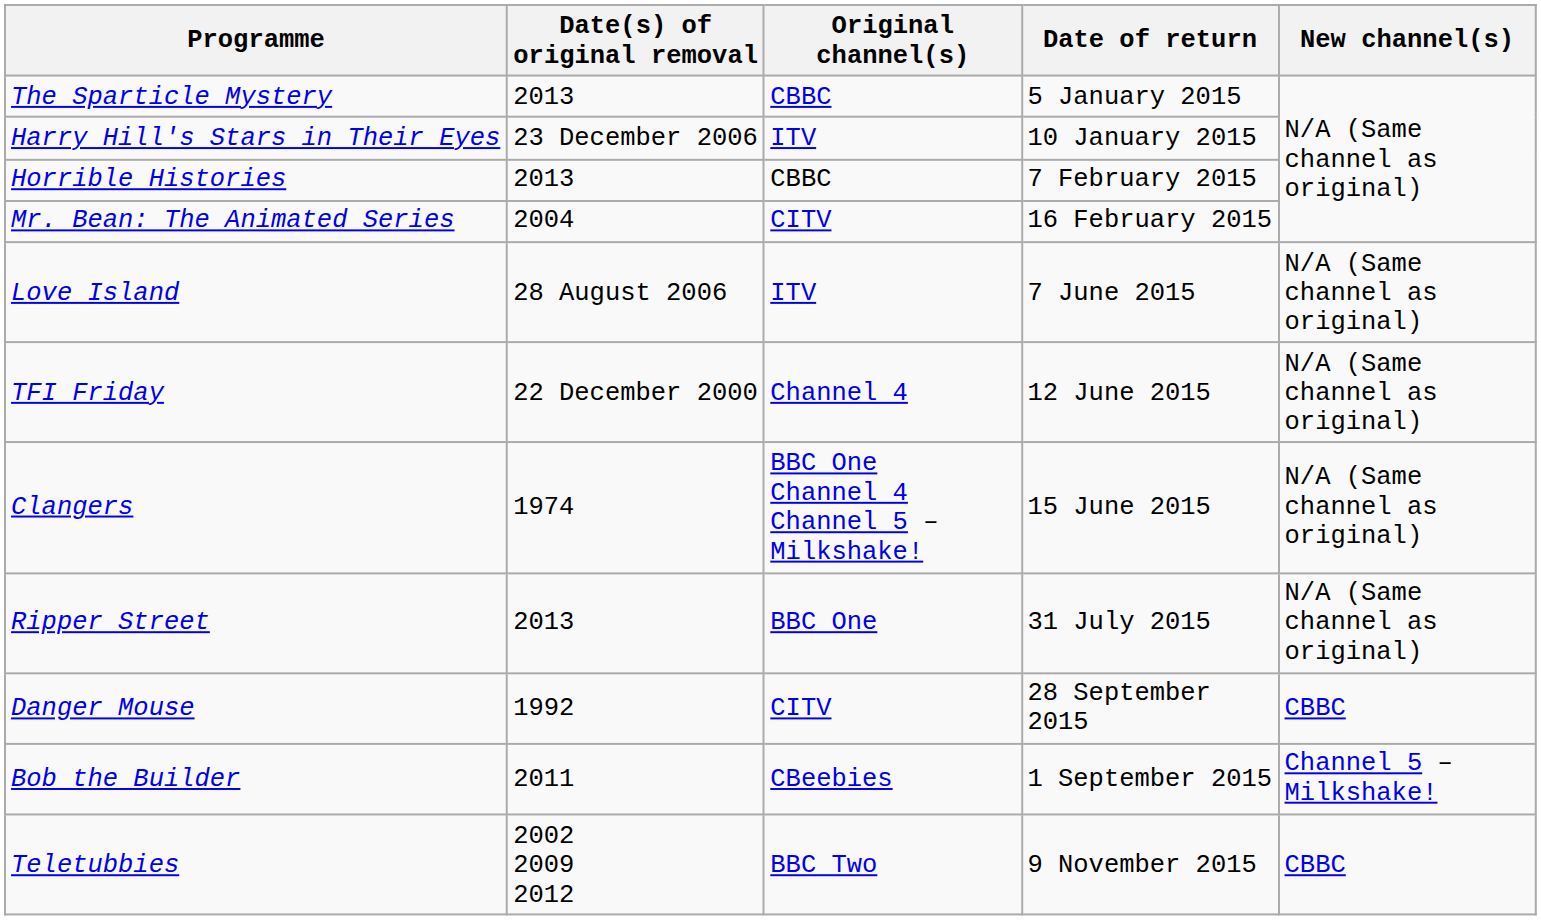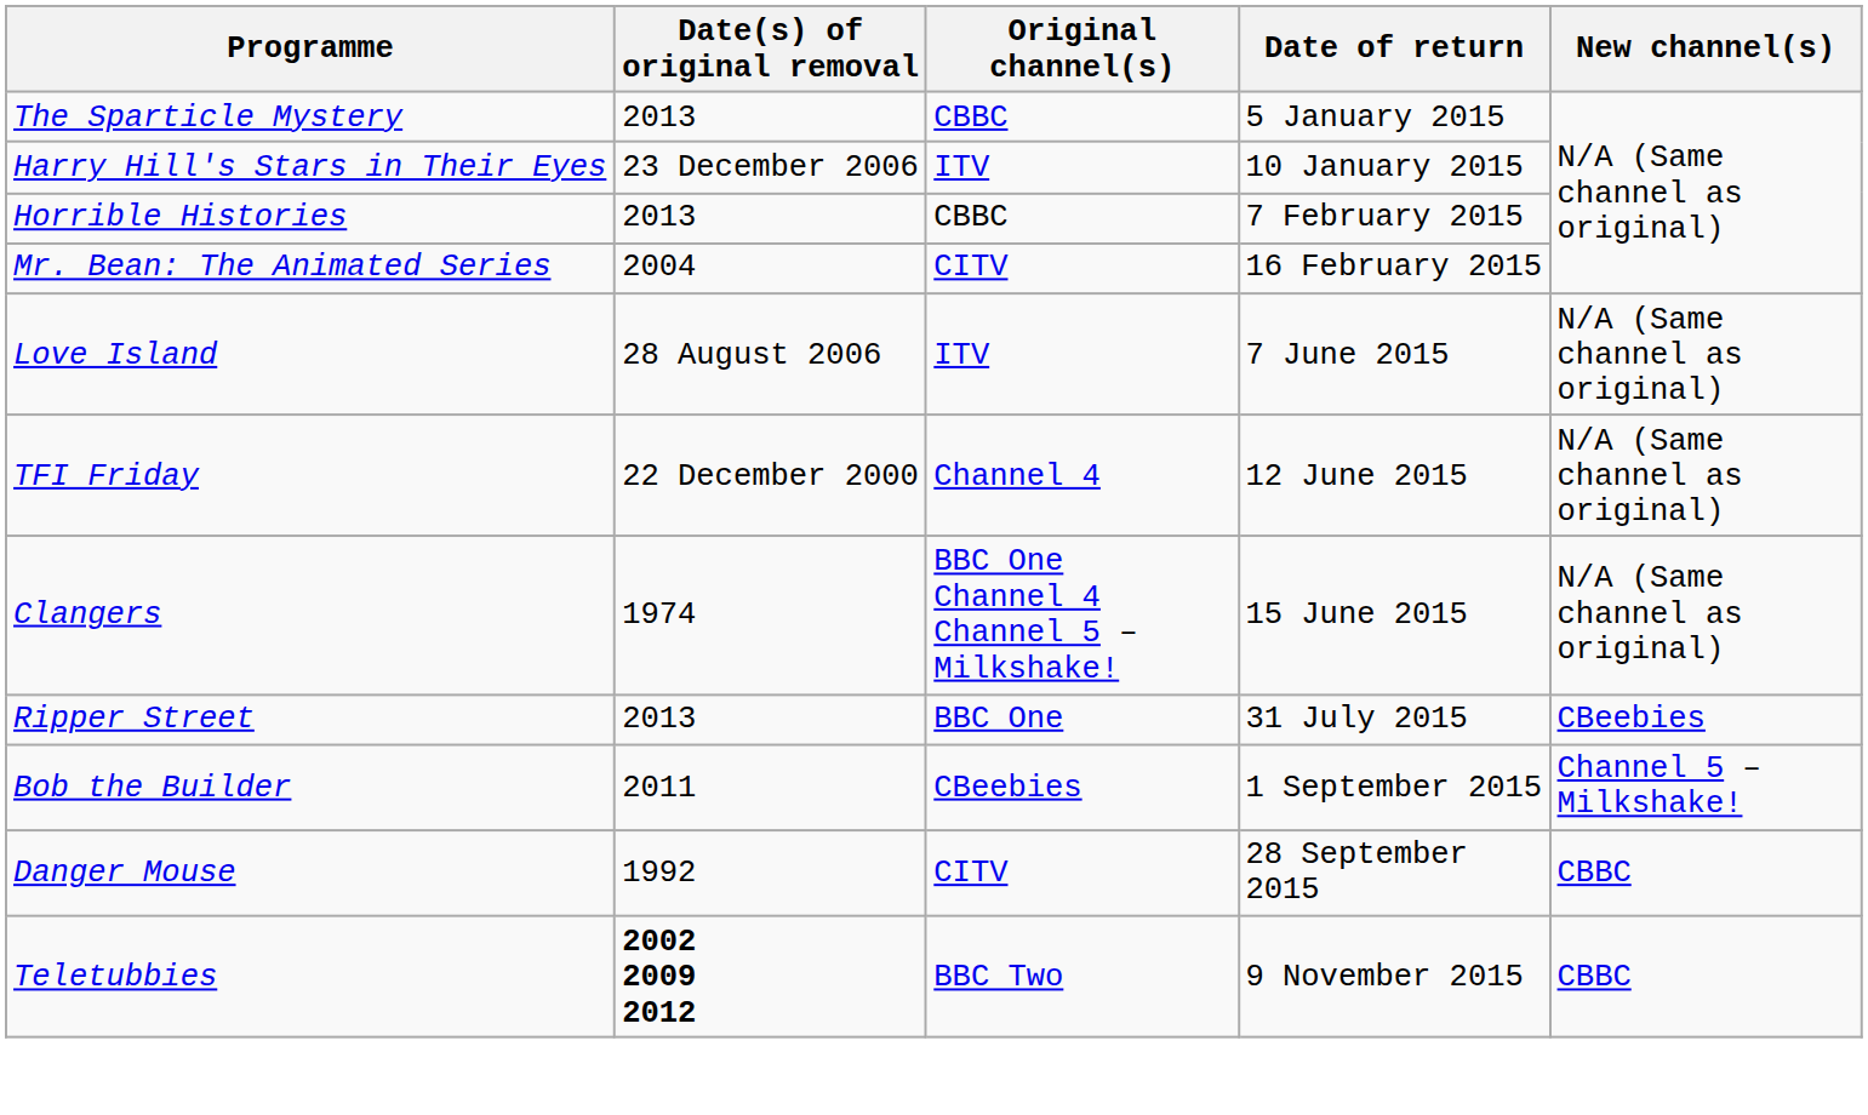Ripper Street | New channel(s): N/A (Same channel as original) -> CBeebies
rows swapped: Bob the Builder <-> Danger Mouse
Teletubbies | Date(s) of original removal: normal -> bold
